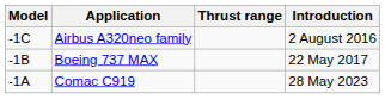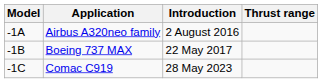columns swapped: Thrust range <-> Introduction
Airbus A320neo family | Model: -1C -> -1A
Comac C919 | Model: -1A -> -1C
